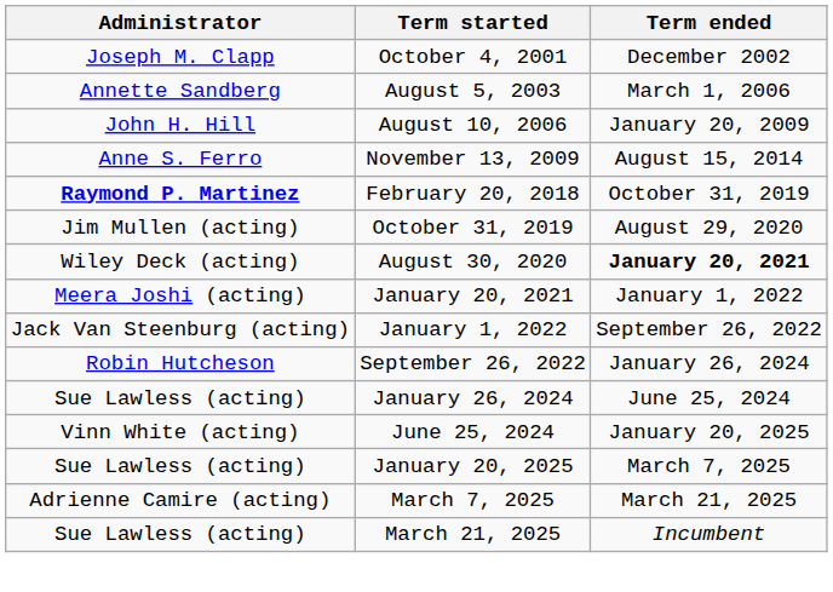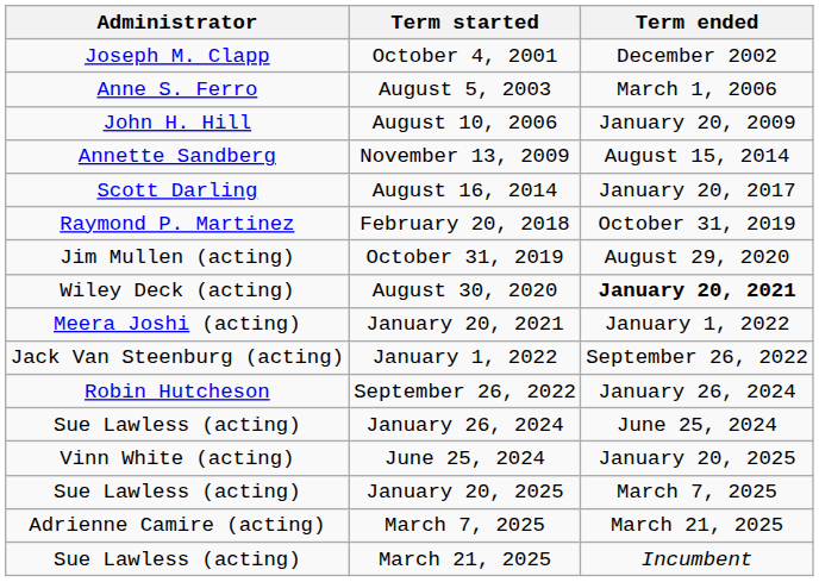August 5, 2003 | Administrator: Annette Sandberg -> Anne S. Ferro
November 13, 2009 | Administrator: Anne S. Ferro -> Annette Sandberg
+ row: Scott Darling | August 16, 2014 | January 20, 2017
February 20, 2018 | Administrator: bold -> normal
